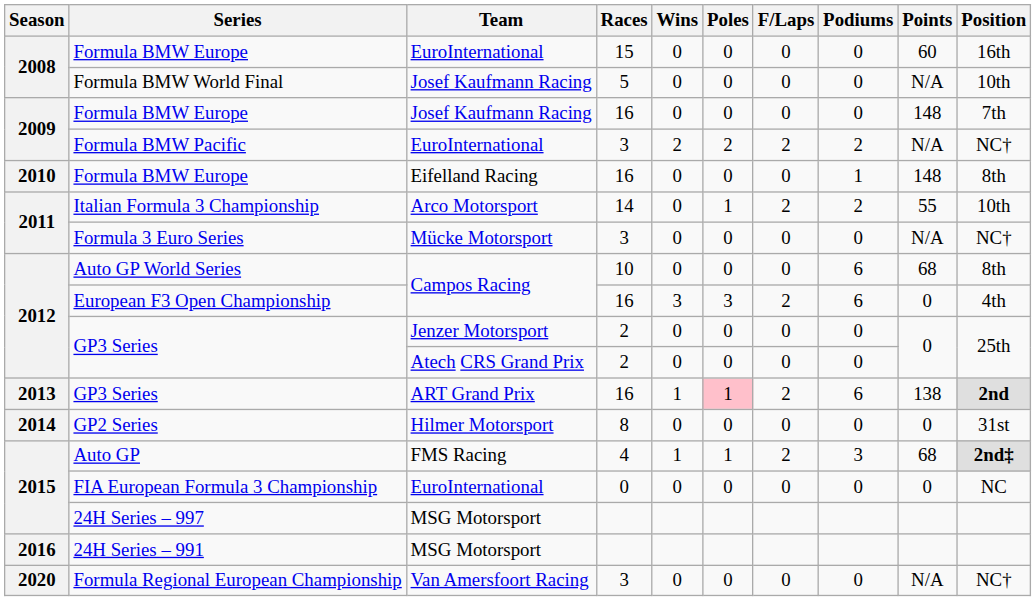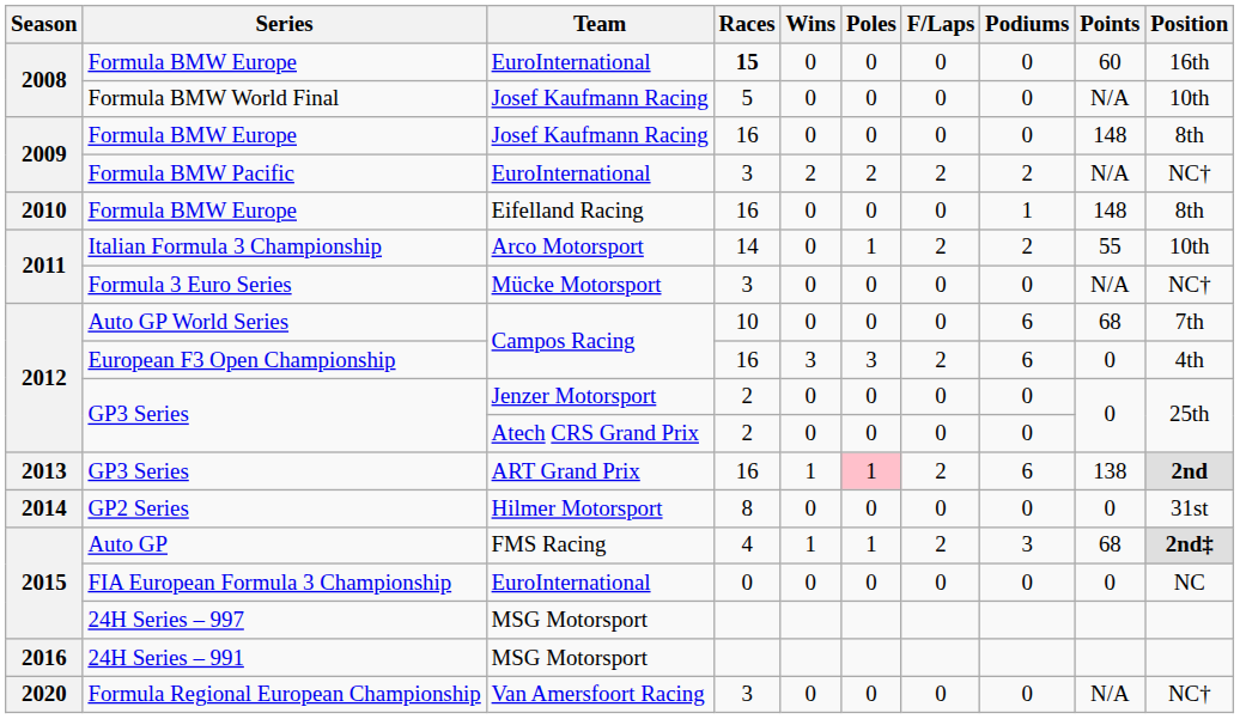Formula BMW Europe / EuroInternational | Races: normal -> bold
Formula BMW Europe / Josef Kaufmann Racing | Position: 7th -> 8th
Auto GP World Series | Position: 8th -> 7th
